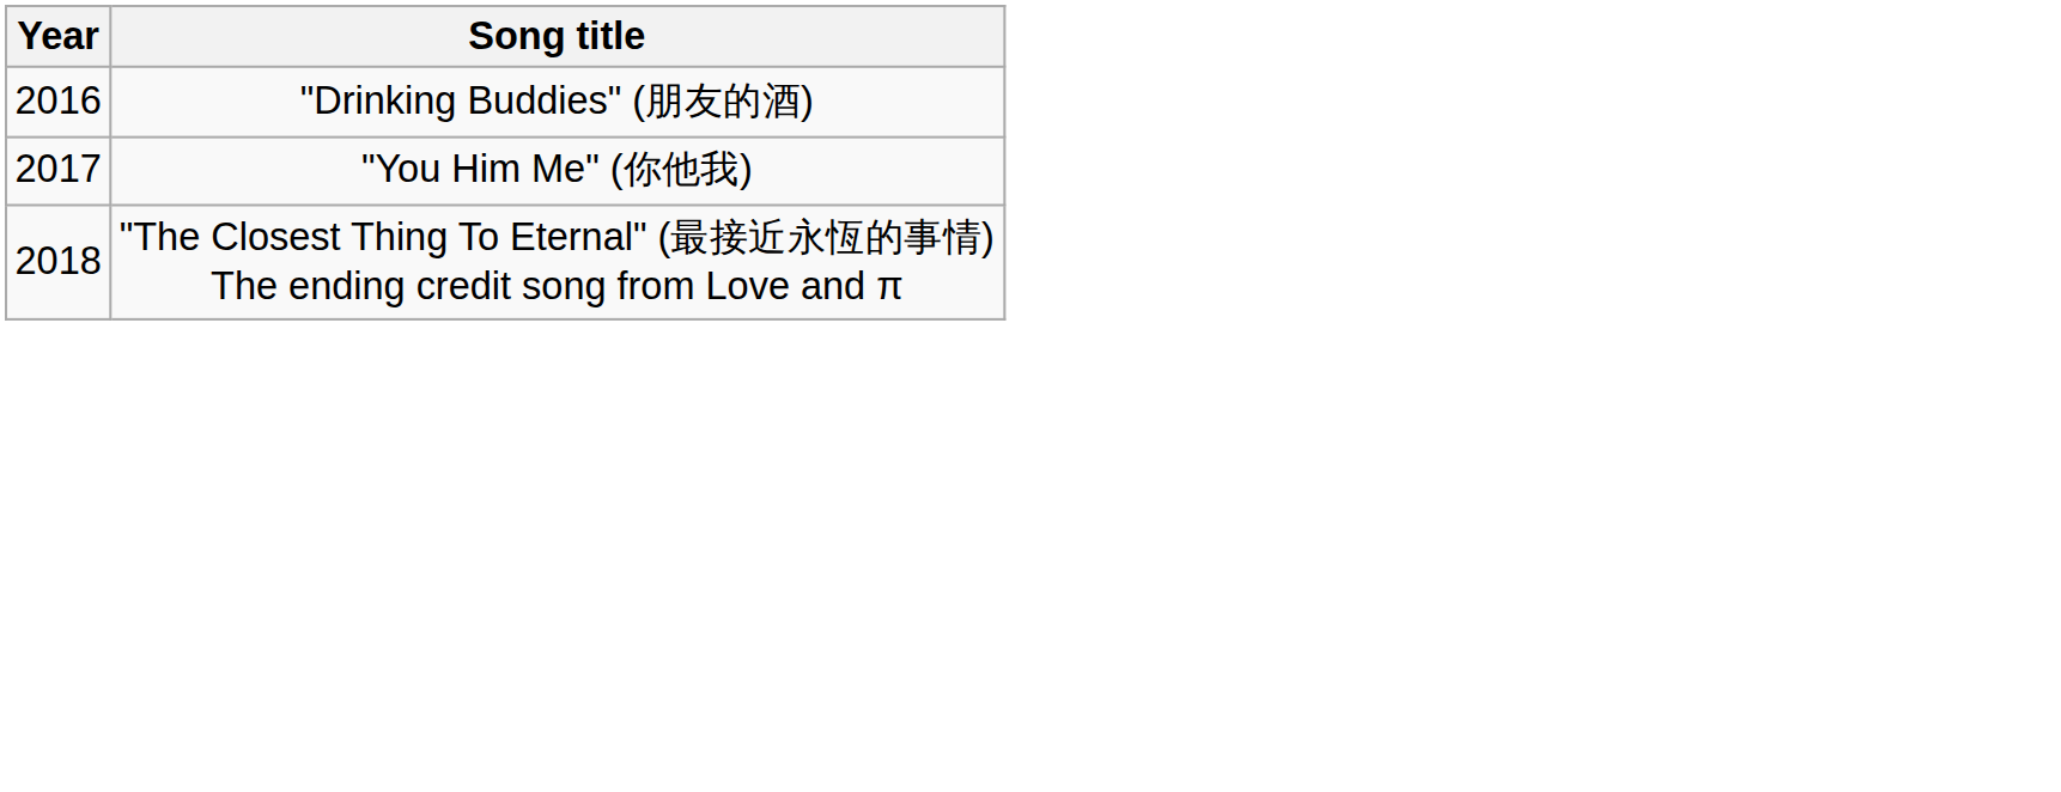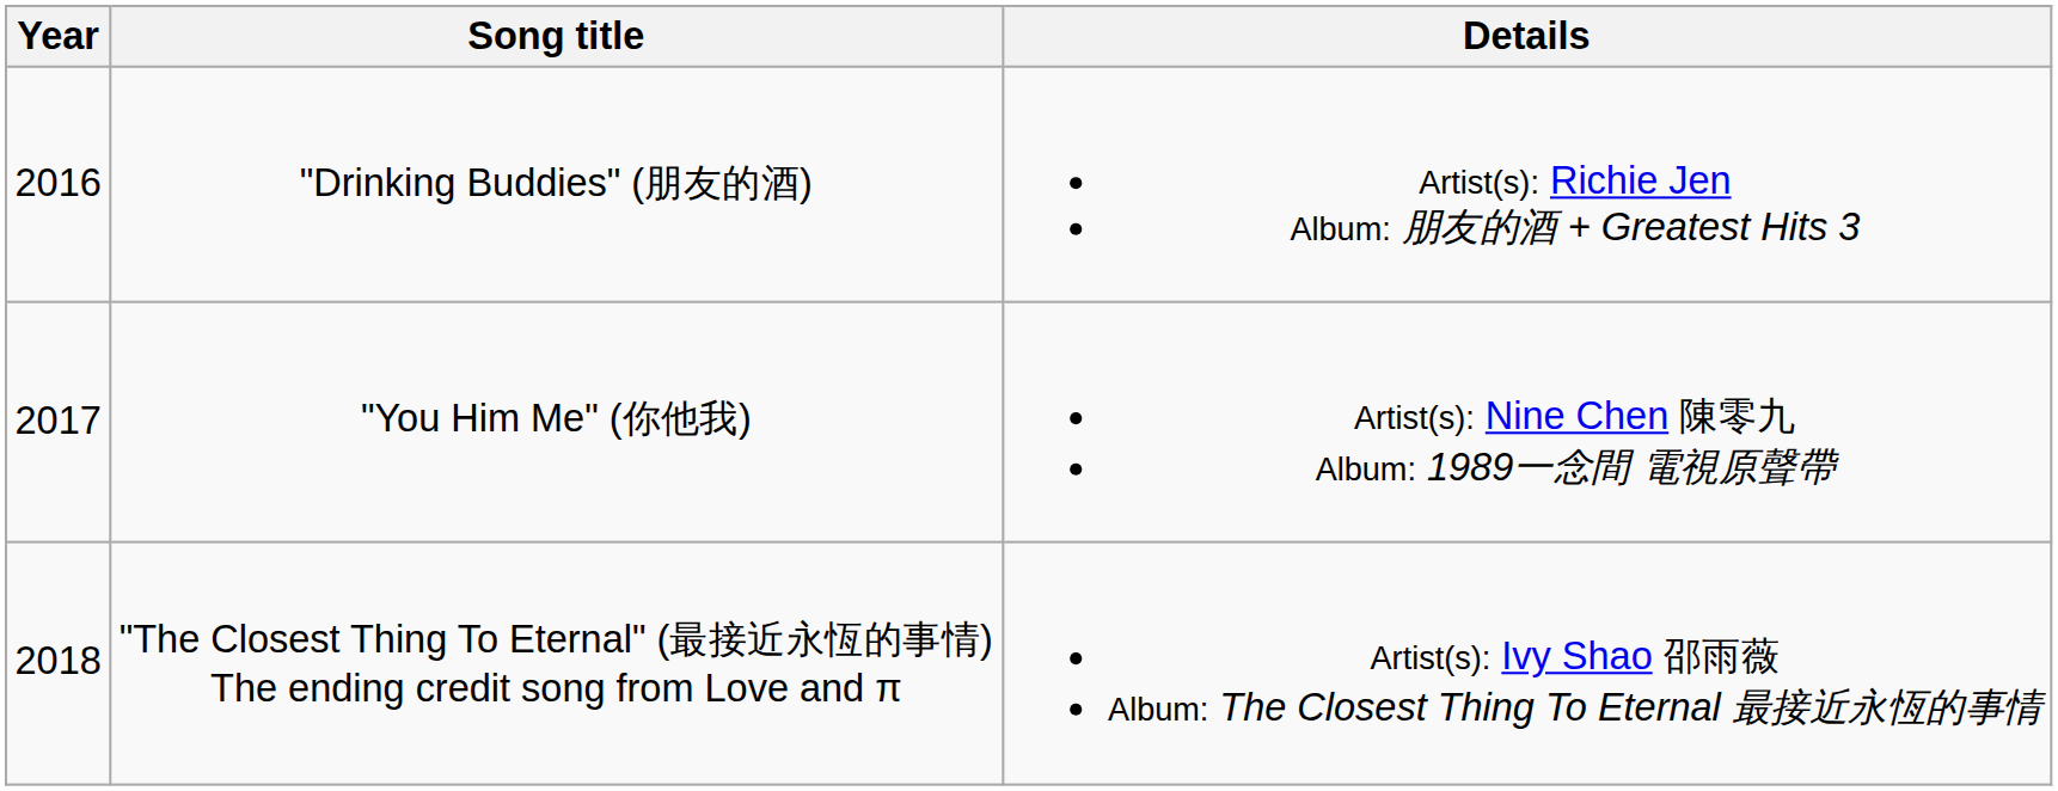+ column: Details | Artist(s): Richie Jen Album: 朋友的酒 + Greatest Hits 3 | Artist(s): Nine Chen 陳零九 Album: 1989一念間 電視原聲帶 | Artist(s): Ivy Shao 邵雨薇 Album: The Closest Thing To Eternal 最接近永恆的事情
